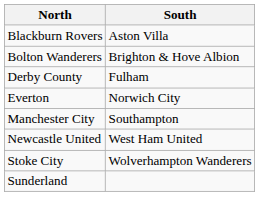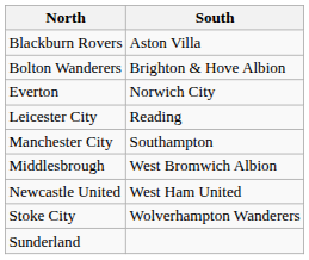- row: Derby County | Fulham
+ row: Leicester City | Reading
+ row: Middlesbrough | West Bromwich Albion
